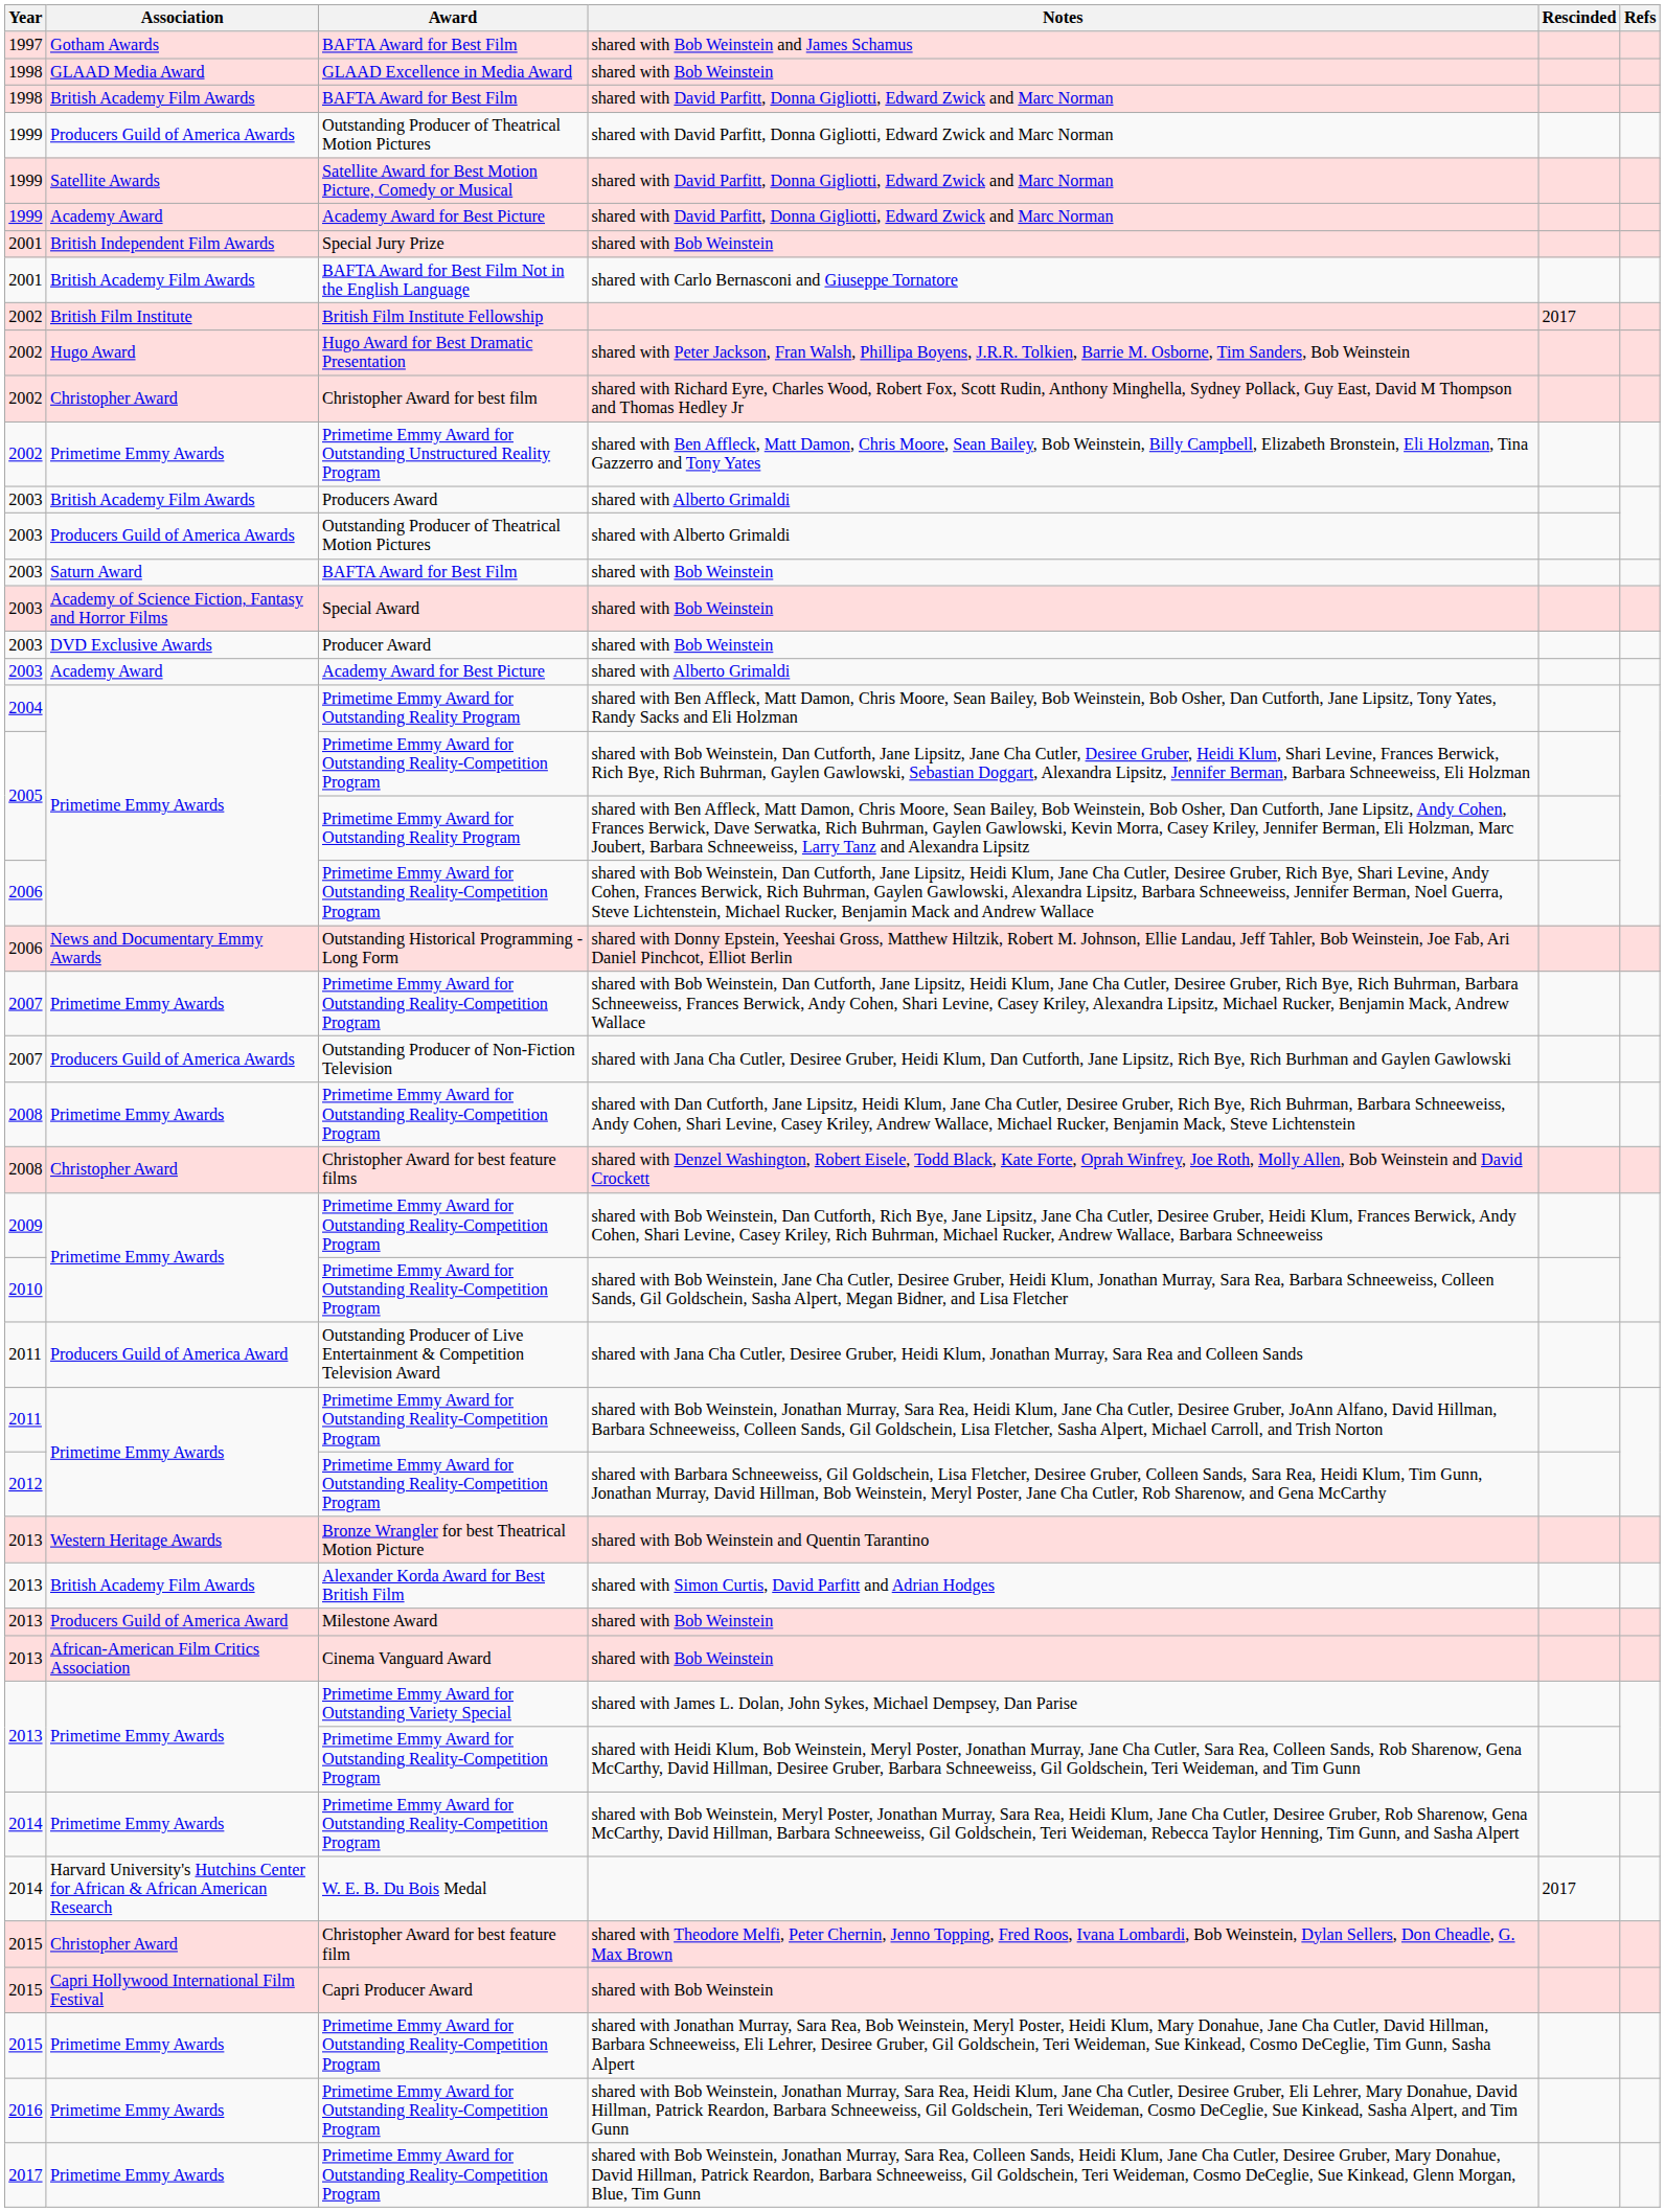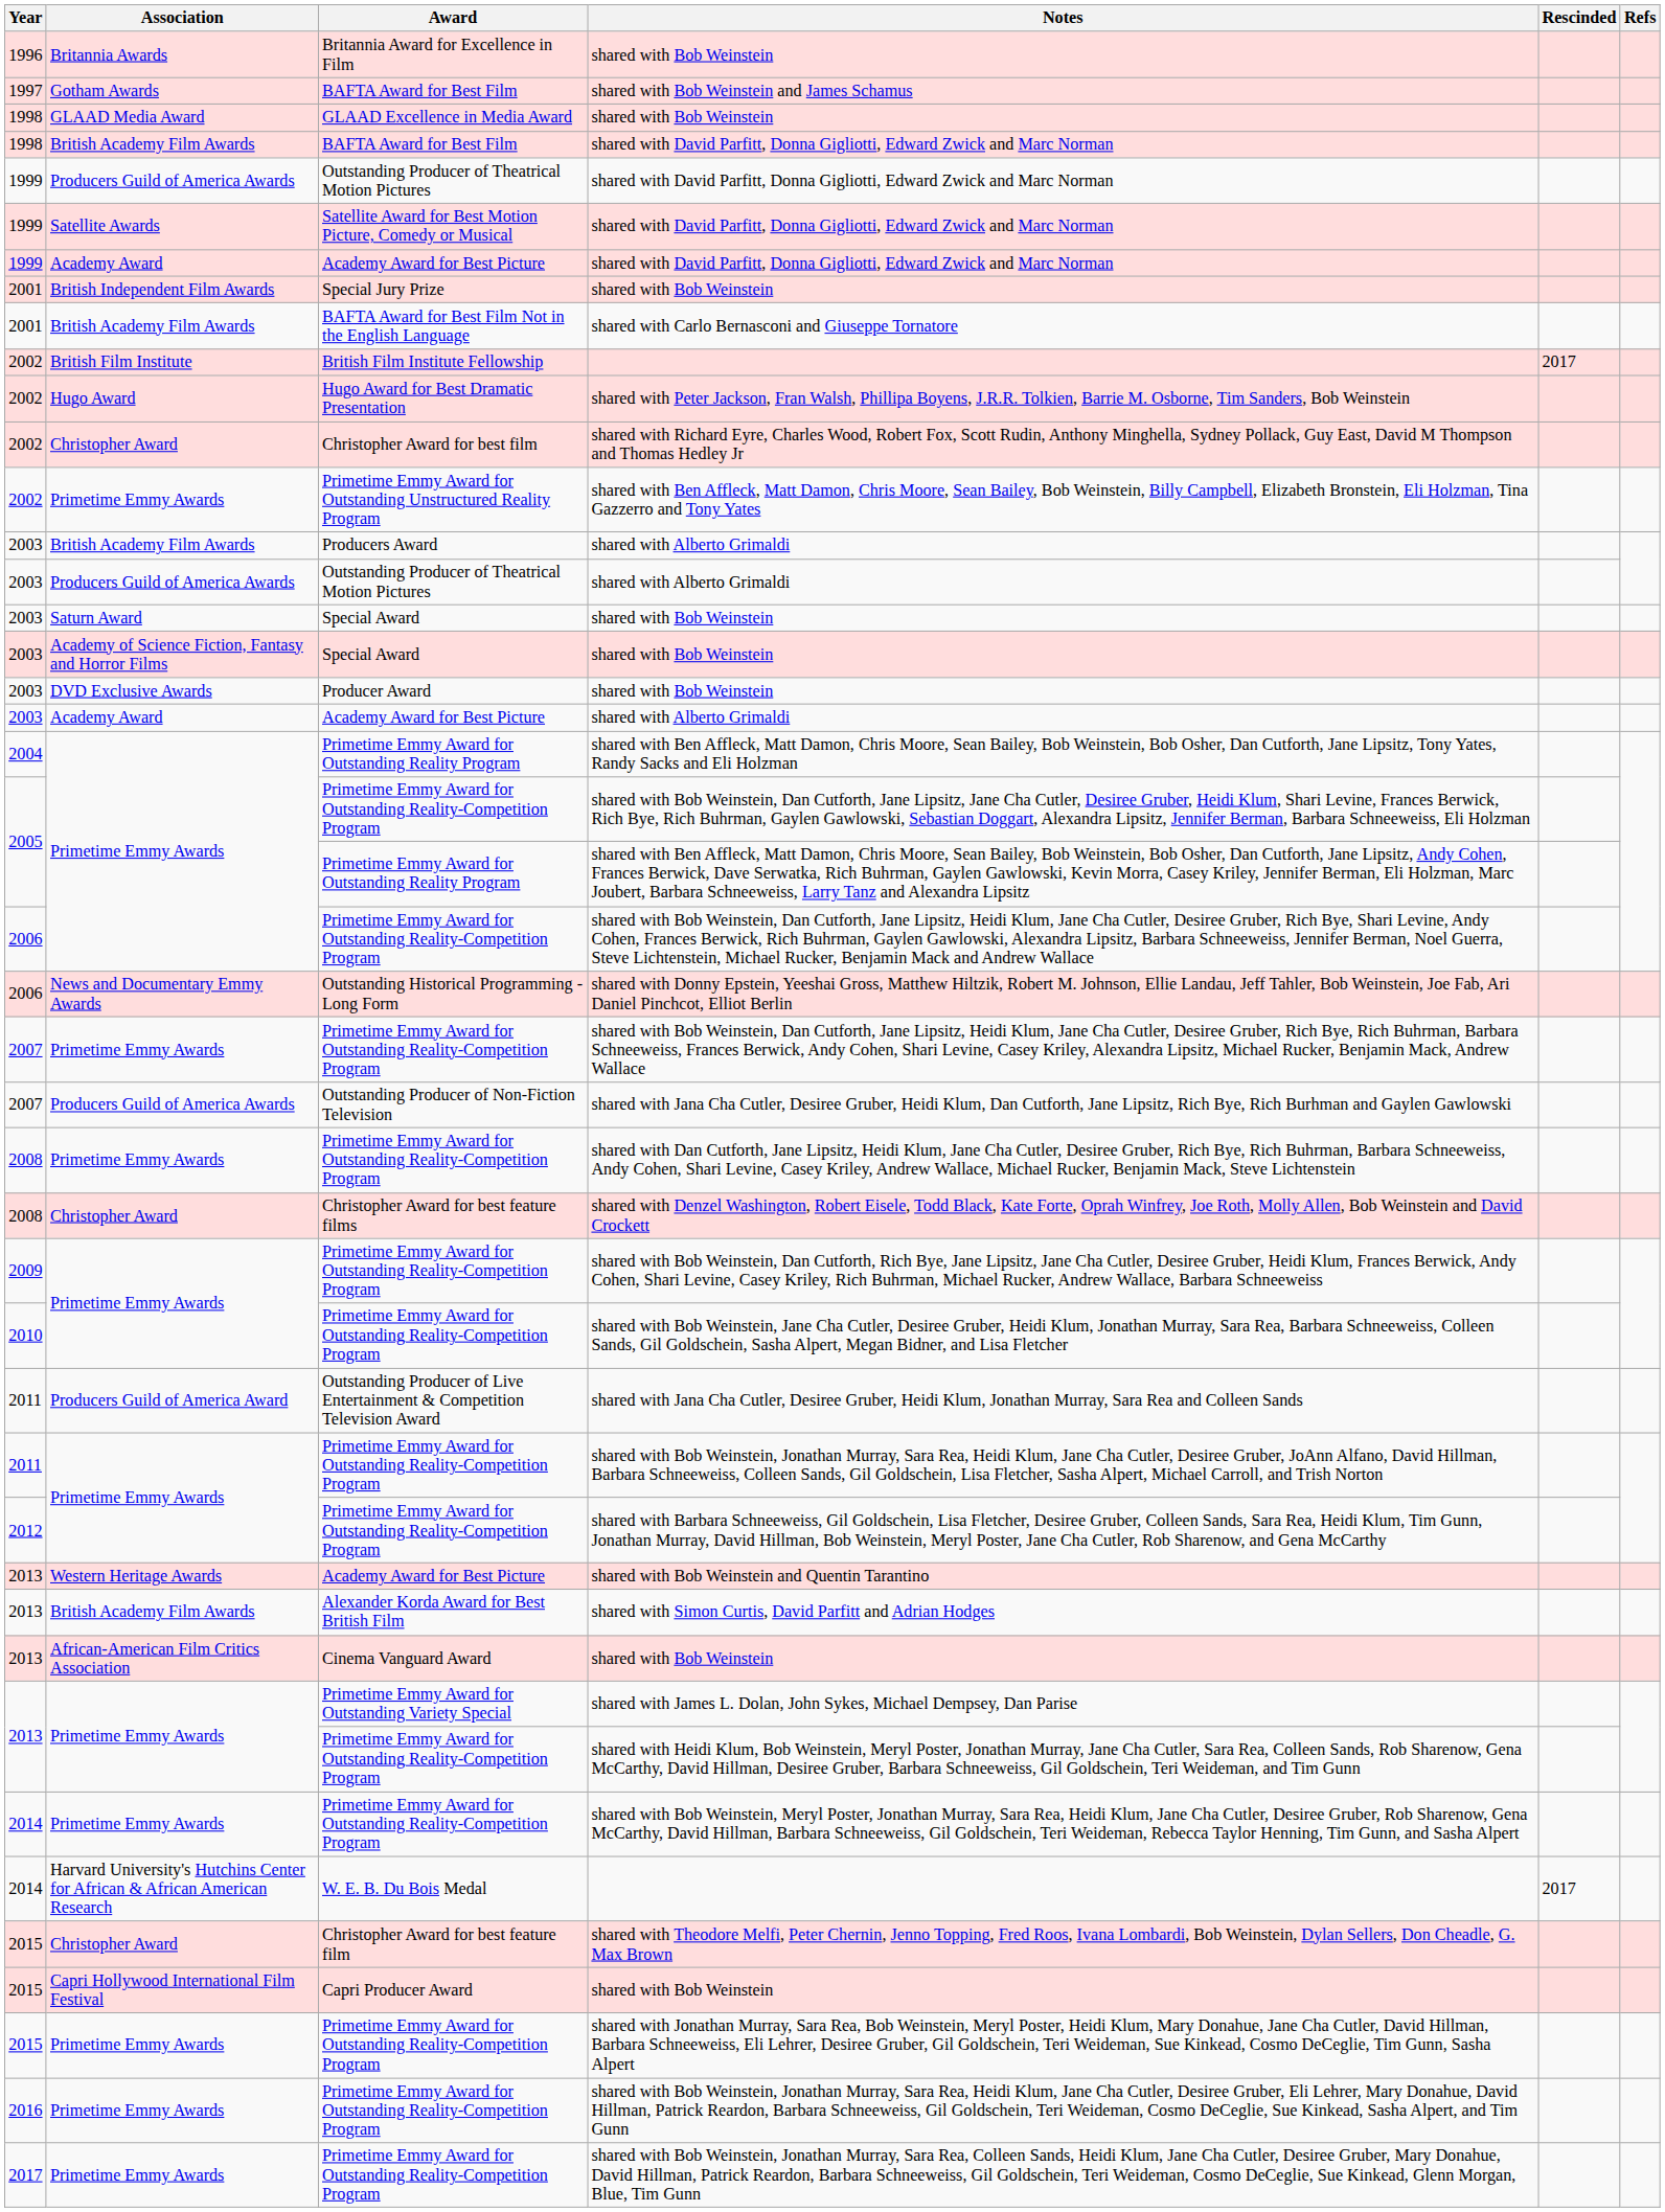+ row: 1996 | Britannia Awards | Britannia Award for Excellence in Film | shared with Bob Weinstein
Saturn Award / shared with Bob Weinstein | Award: BAFTA Award for Best Film -> Special Award
shared with Bob Weinstein and Quentin Tarantino | Award: Bronze Wrangler for best Theatrical Motion Picture -> Academy Award for Best Picture
- row: 2013 | Producers Guild of America Award | Milestone Award | shared with Bob Weinstein
